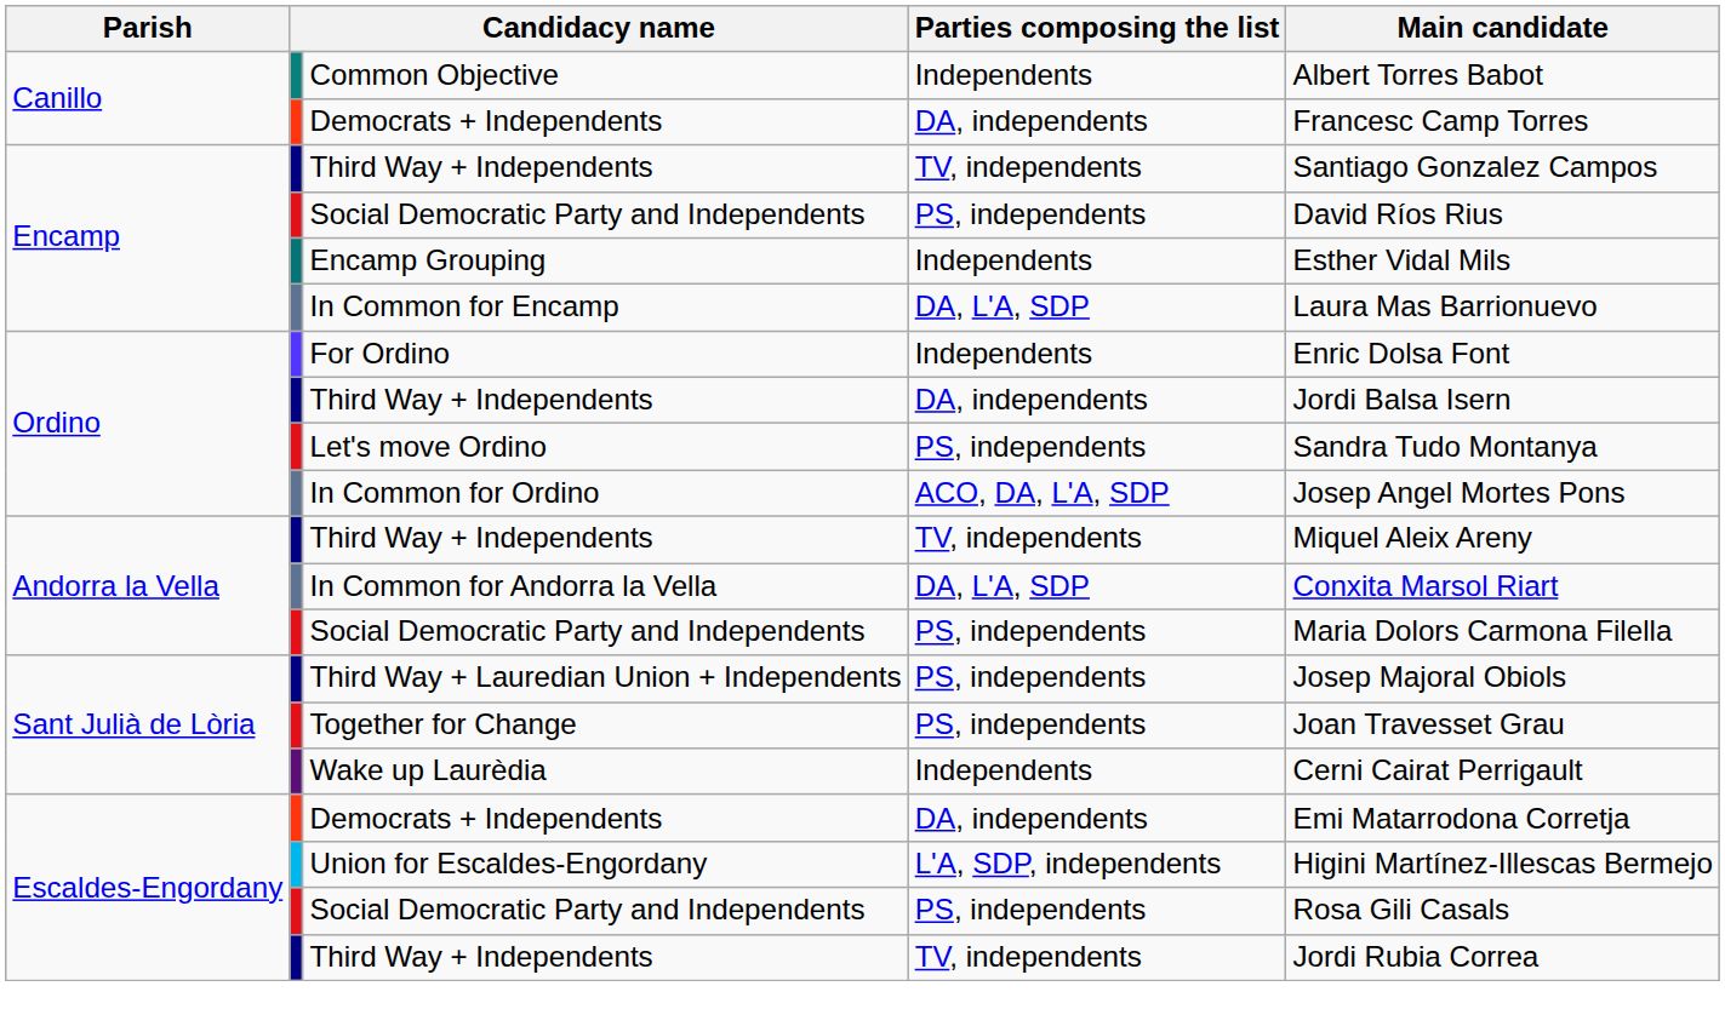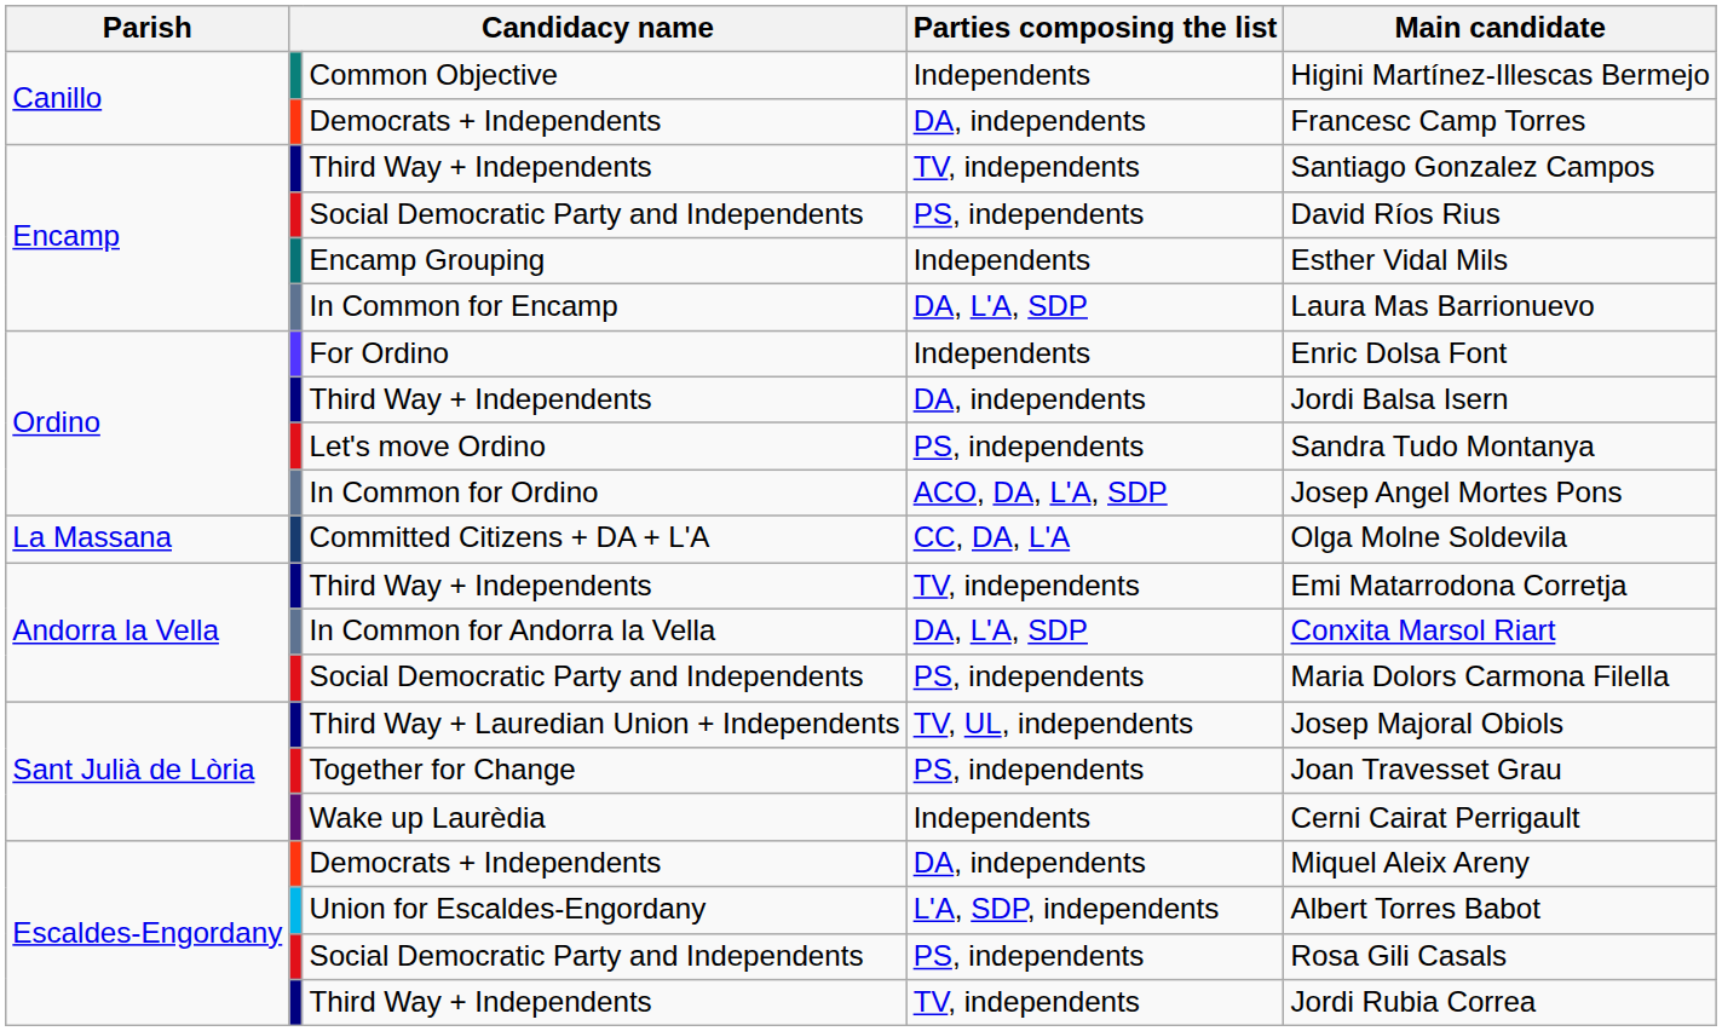Common Objective | Main candidate: Albert Torres Babot -> Higini Martínez-Illescas Bermejo
+ row: La Massana | Committed Citizens + DA + L'A | CC, DA, L'A | Olga Molne Soldevila
Andorra la Vella / Third Way + Independents | Main candidate: Miquel Aleix Areny -> Emi Matarrodona Corretja
Third Way + Lauredian Union + Independents | Parties composing the list: PS, independents -> TV, UL, independents
Escaldes-Engordany / Democrats + Independents | Main candidate: Emi Matarrodona Corretja -> Miquel Aleix Areny
Union for Escaldes-Engordany | Main candidate: Higini Martínez-Illescas Bermejo -> Albert Torres Babot
